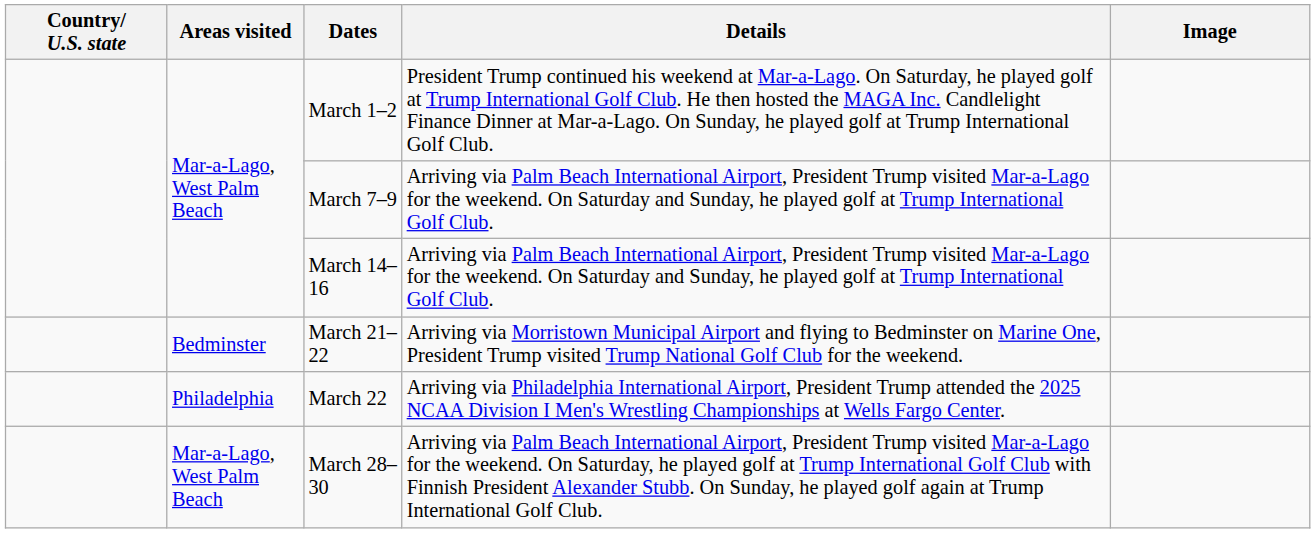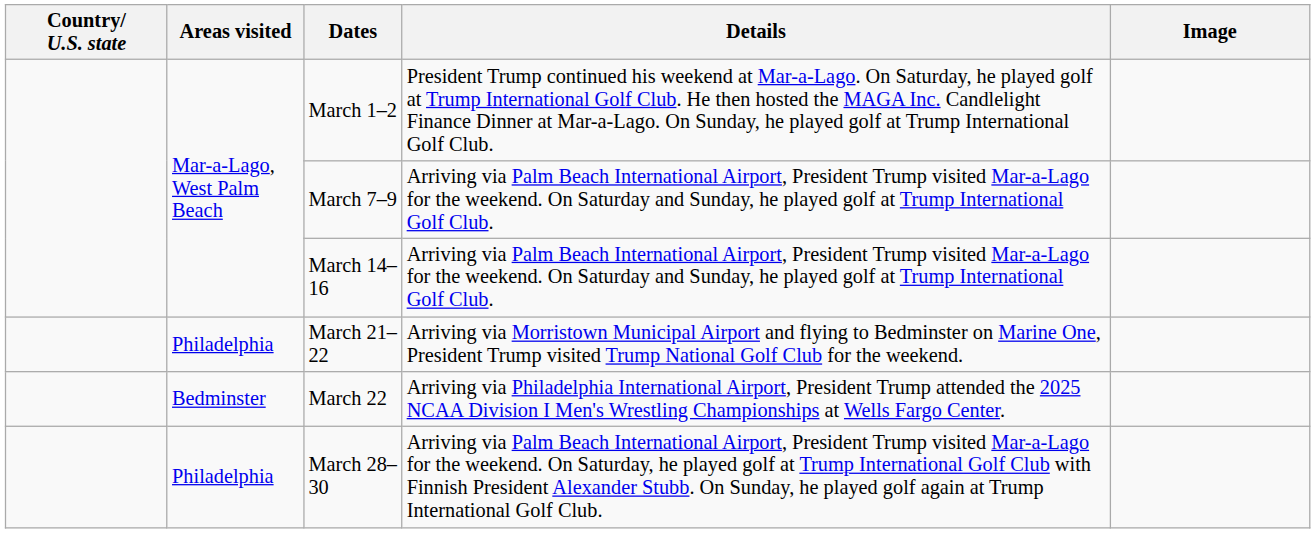March 21–22 | Areas visited: Bedminster -> Philadelphia
March 22 | Areas visited: Philadelphia -> Bedminster
March 28–30 | Areas visited: Mar-a-Lago, West Palm Beach -> Philadelphia
